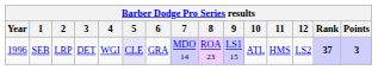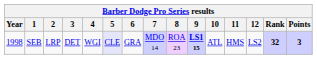SEB | Year: 1996 -> 1998
SEB | 9: normal -> bold
SEB | Rank: 37 -> 32
